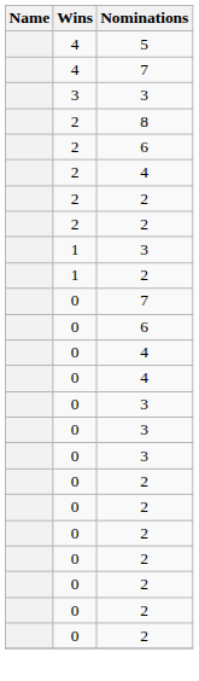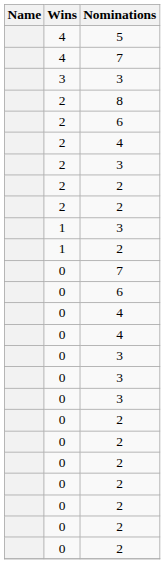+ row: 2 | 3
